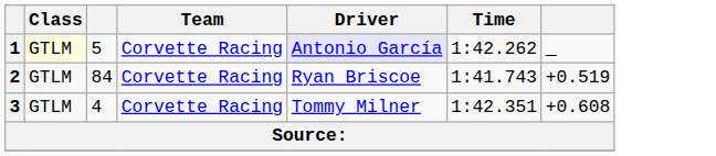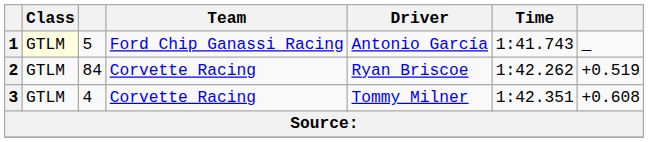1 | Team: Corvette Racing -> Ford Chip Ganassi Racing
1 | Driver: lavender background -> no background
1 | Time: 1:42.262 -> 1:41.743
2 | Time: 1:41.743 -> 1:42.262
